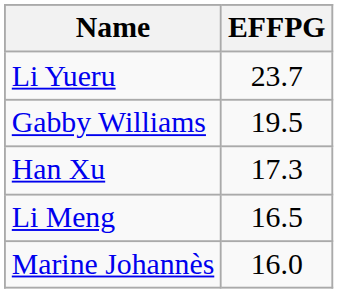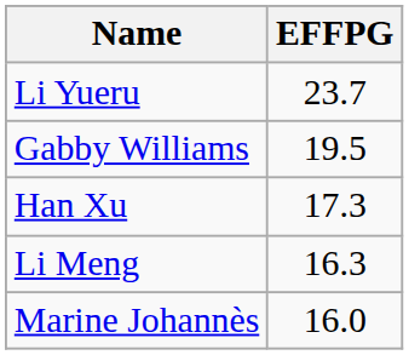Li Meng | EFFPG: 16.5 -> 16.3
